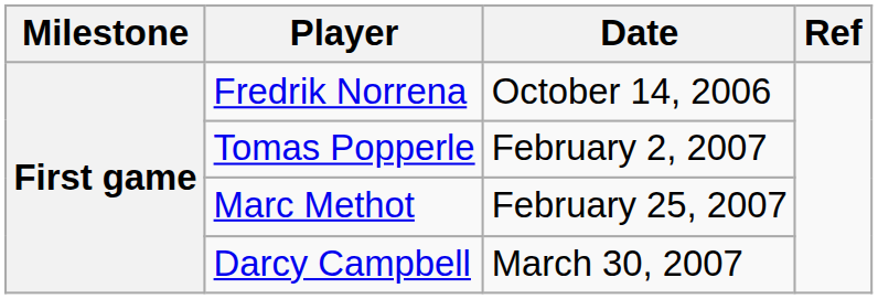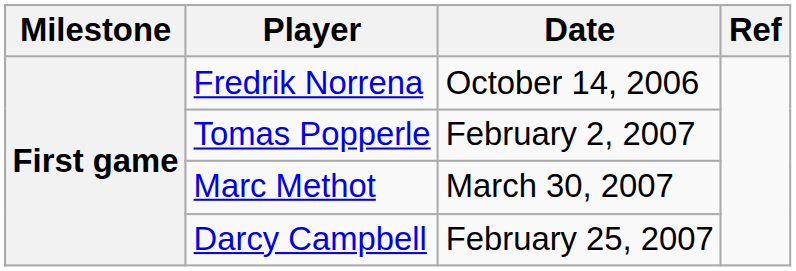Marc Methot | Date: February 25, 2007 -> March 30, 2007
Darcy Campbell | Date: March 30, 2007 -> February 25, 2007
